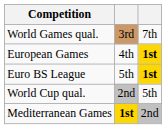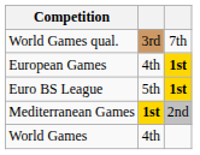- row: World Cup qual. | 2nd | 5th
+ row: World Games | 4th
